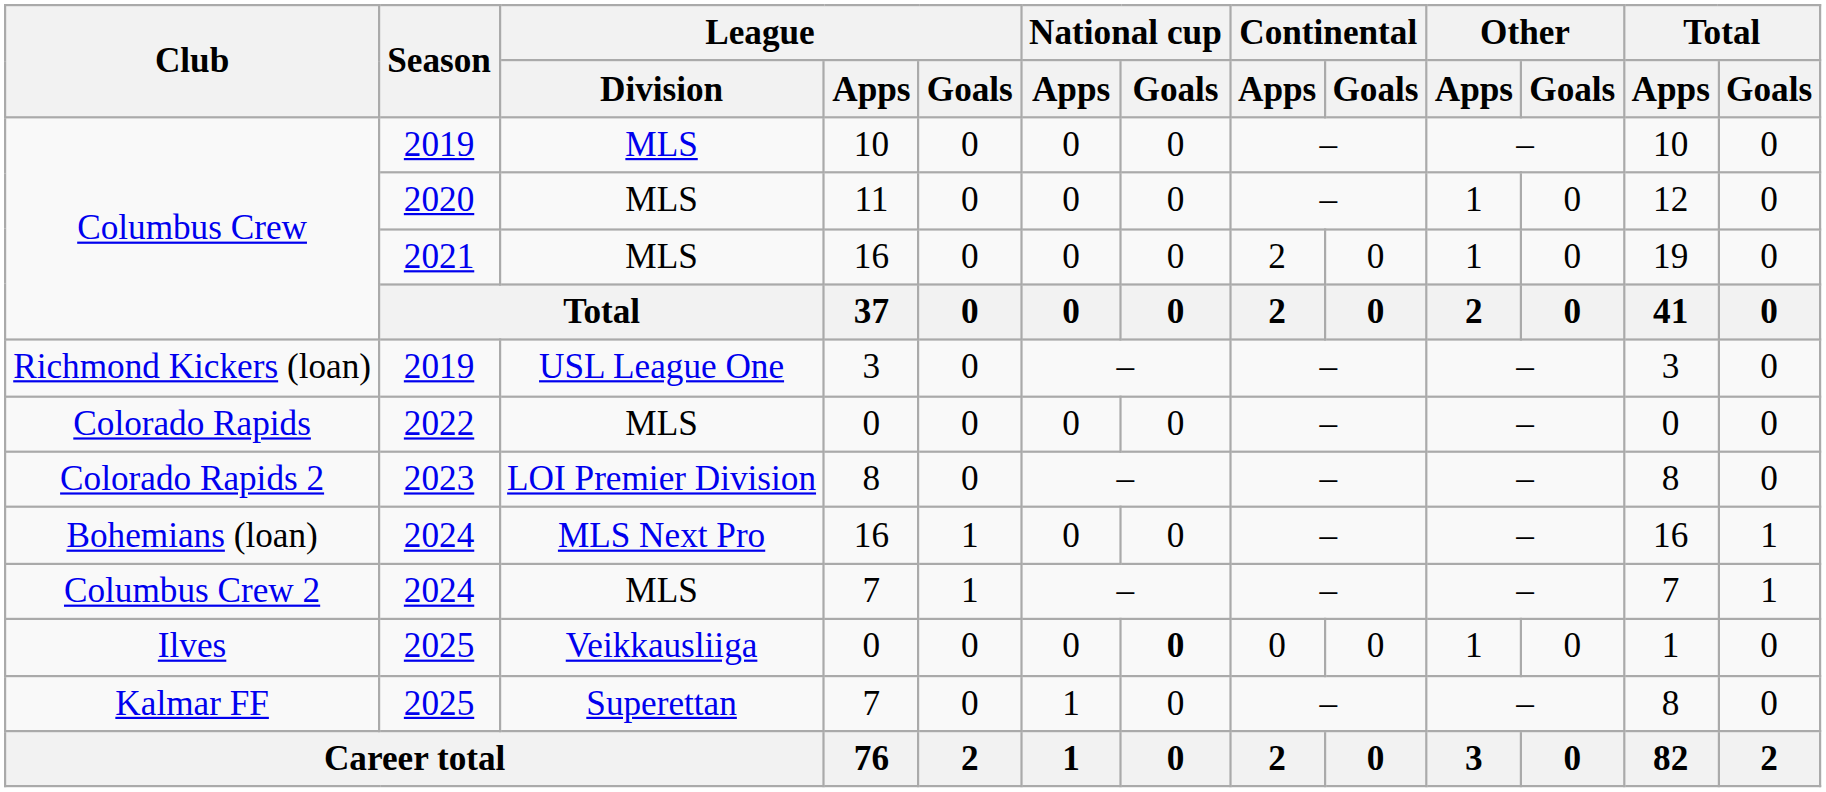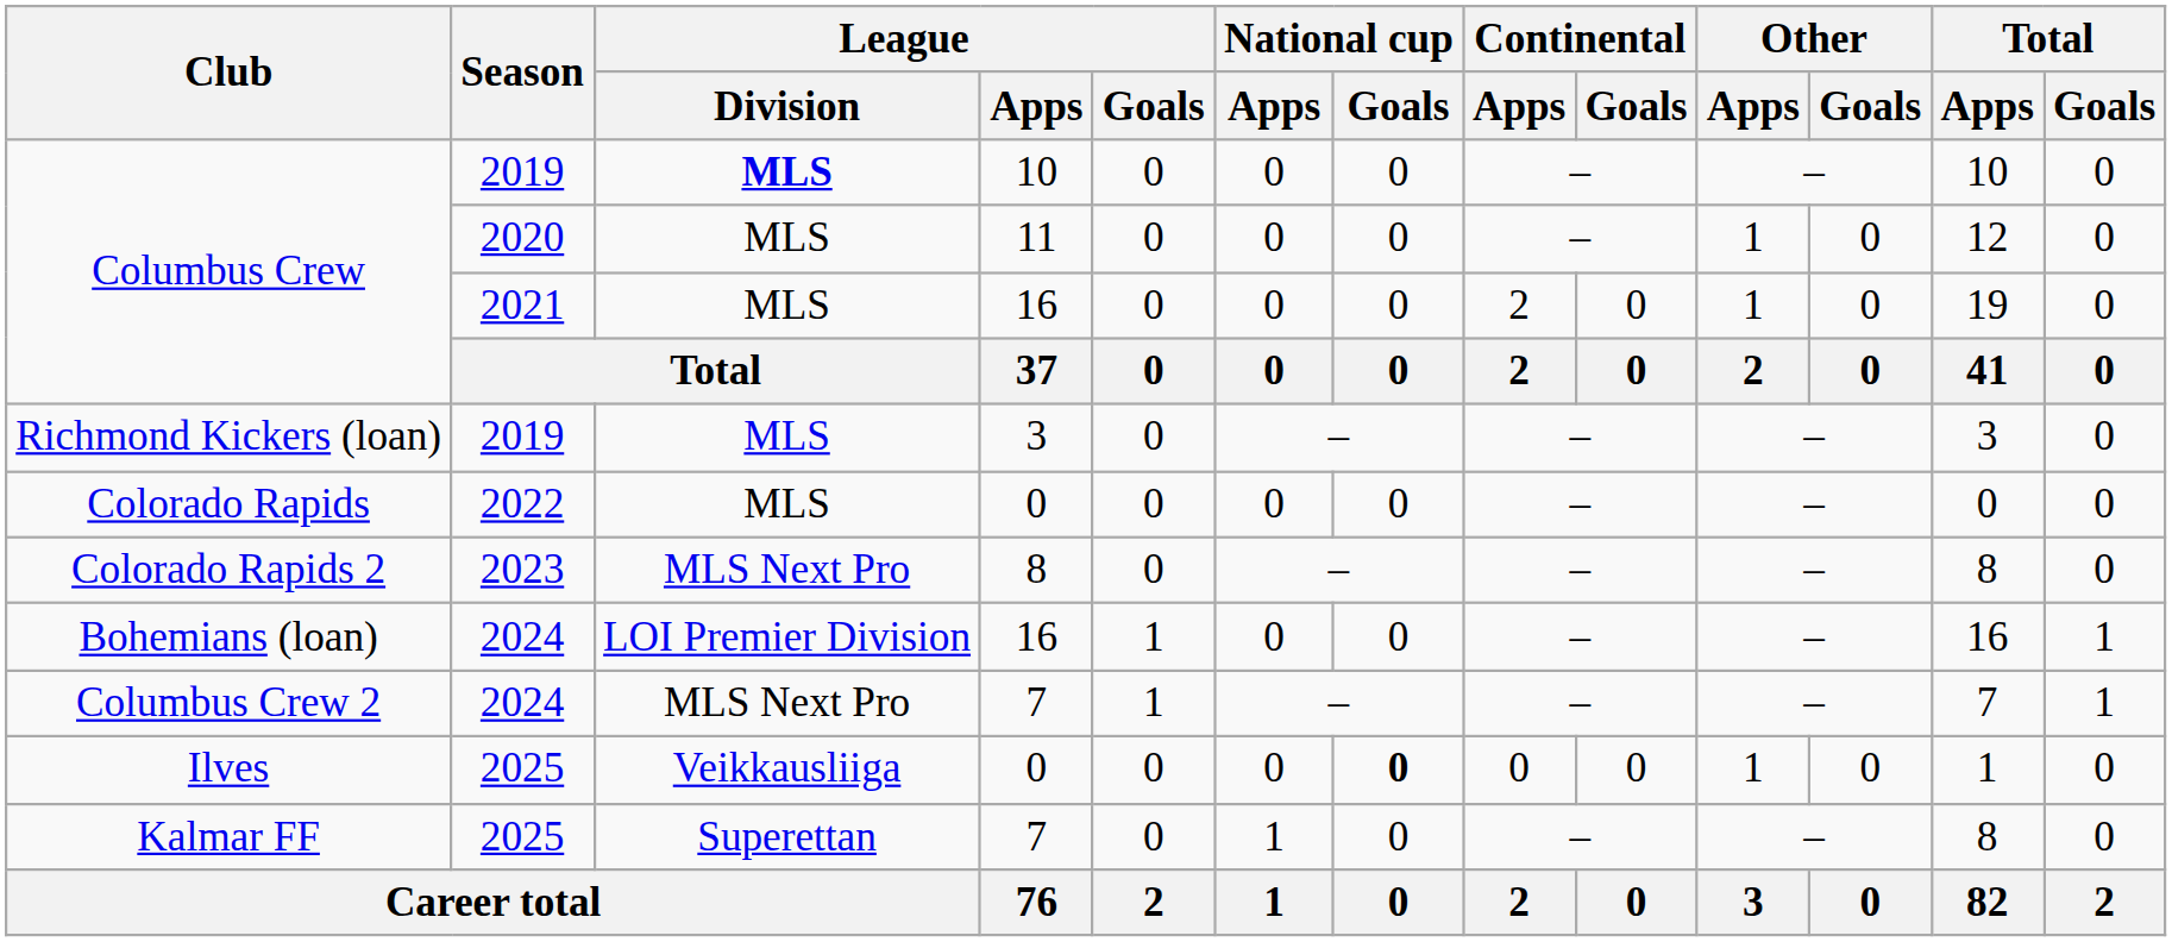Columbus Crew / 2019 | League / Division: normal -> bold
Richmond Kickers (loan) | League / Division: USL League One -> MLS
Colorado Rapids 2 | League / Division: LOI Premier Division -> MLS Next Pro
Bohemians (loan) | League / Division: MLS Next Pro -> LOI Premier Division
Columbus Crew 2 | League / Division: MLS -> MLS Next Pro
